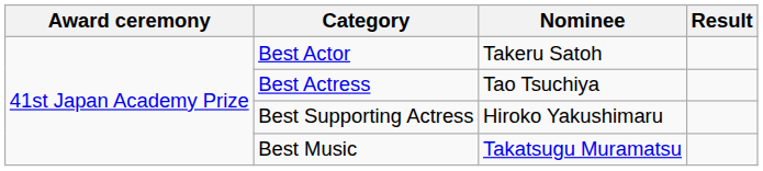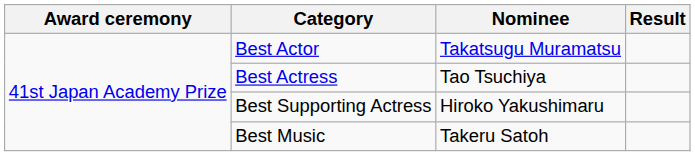Best Actor | Nominee: Takeru Satoh -> Takatsugu Muramatsu
Best Music | Nominee: Takatsugu Muramatsu -> Takeru Satoh
